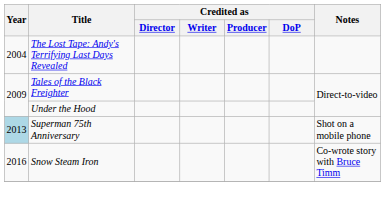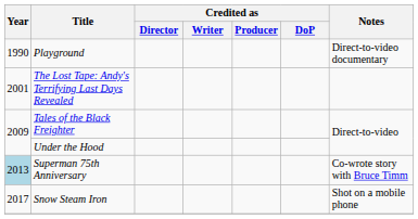+ row: 1990 | Playground | Direct-to-video documentary
The Lost Tape: Andy's Terrifying Last Days Revealed | Year: 2004 -> 2001
Superman 75th Anniversary | Notes: Shot on a mobile phone -> Co-wrote story with Bruce Timm
Snow Steam Iron | Year: 2016 -> 2017
Snow Steam Iron | Notes: Co-wrote story with Bruce Timm -> Shot on a mobile phone
